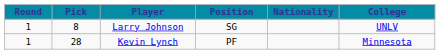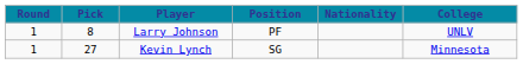Larry Johnson | Position: SG -> PF
Kevin Lynch | Pick: 28 -> 27
Kevin Lynch | Position: PF -> SG
